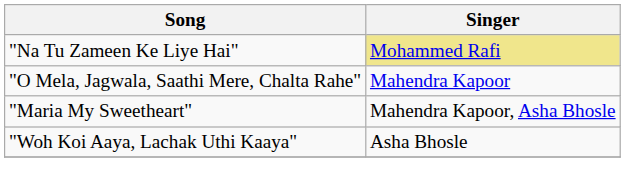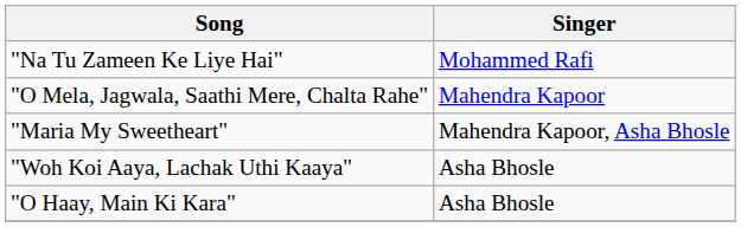"Na Tu Zameen Ke Liye Hai" | Singer: khaki background -> no background
+ row: "O Haay, Main Ki Kara" | Asha Bhosle
